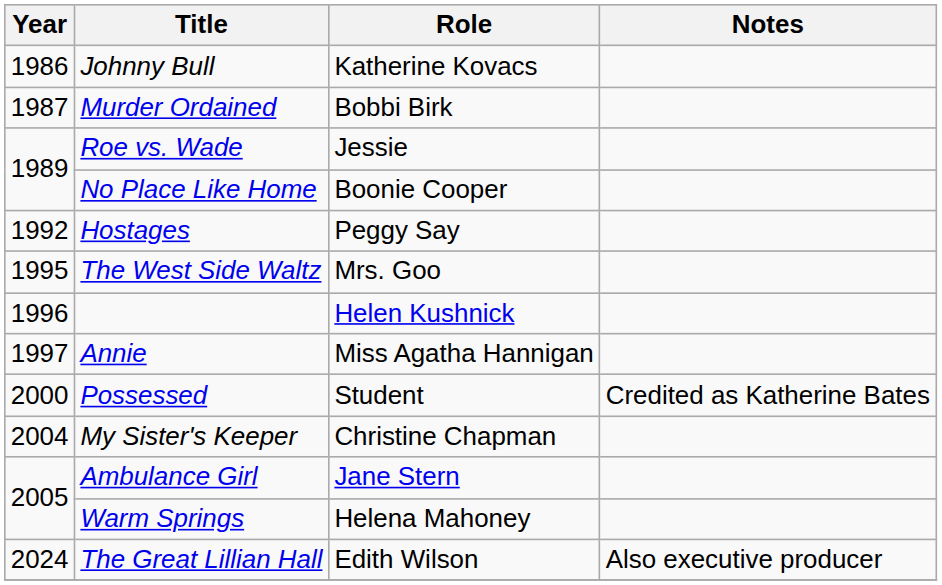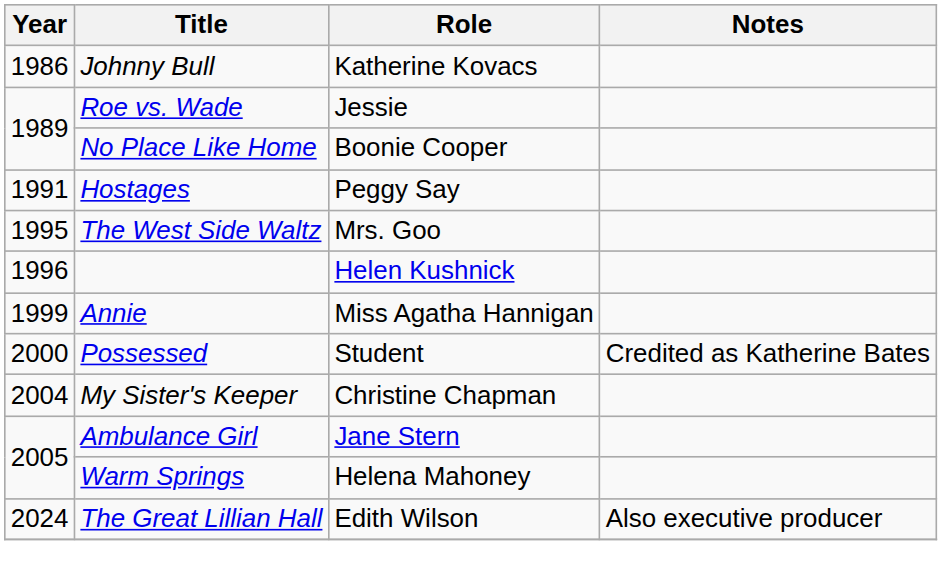- row: 1987 | Murder Ordained | Bobbi Birk
Hostages | Year: 1992 -> 1991
Annie | Year: 1997 -> 1999
